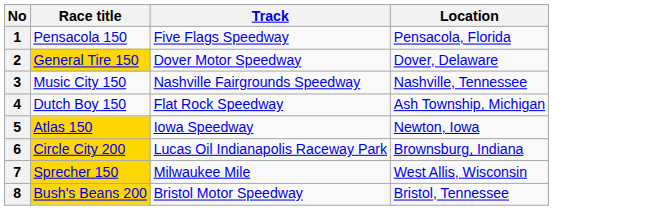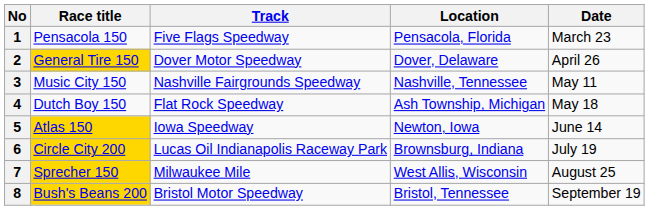+ column: Date | March 23 | April 26 | May 11 | May 18 | June 14 | July 19 | August 25 | September 19
